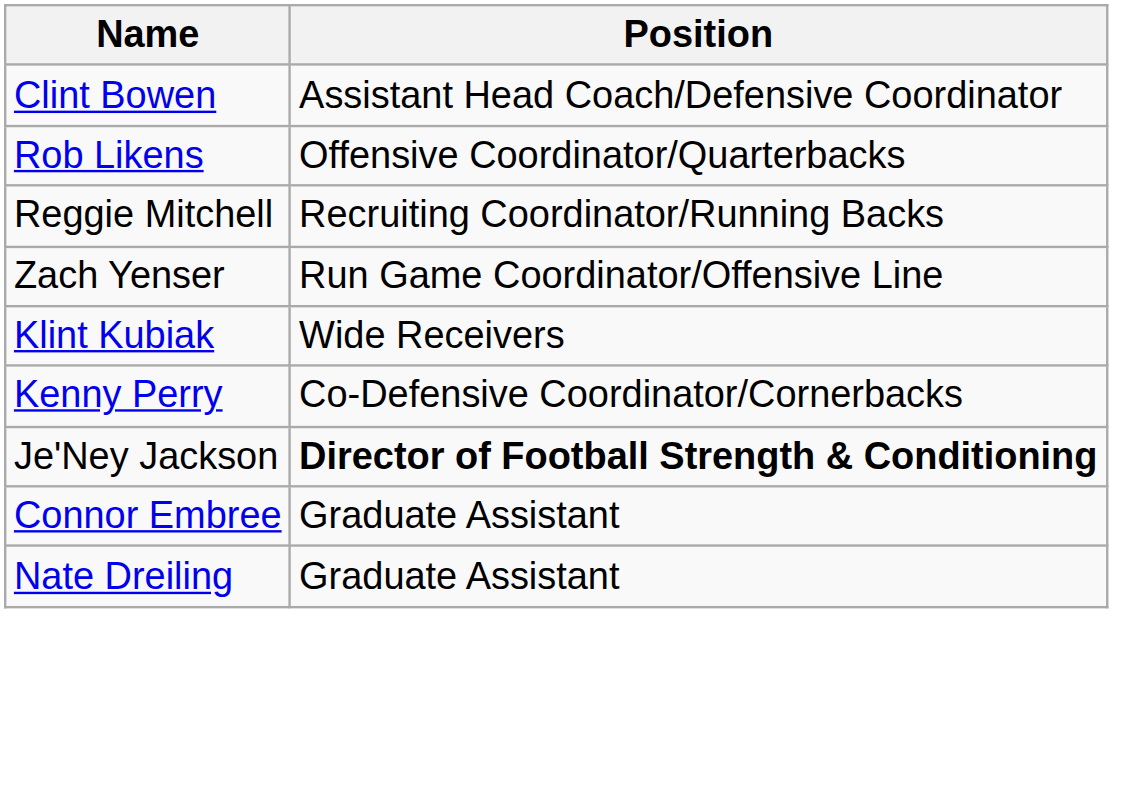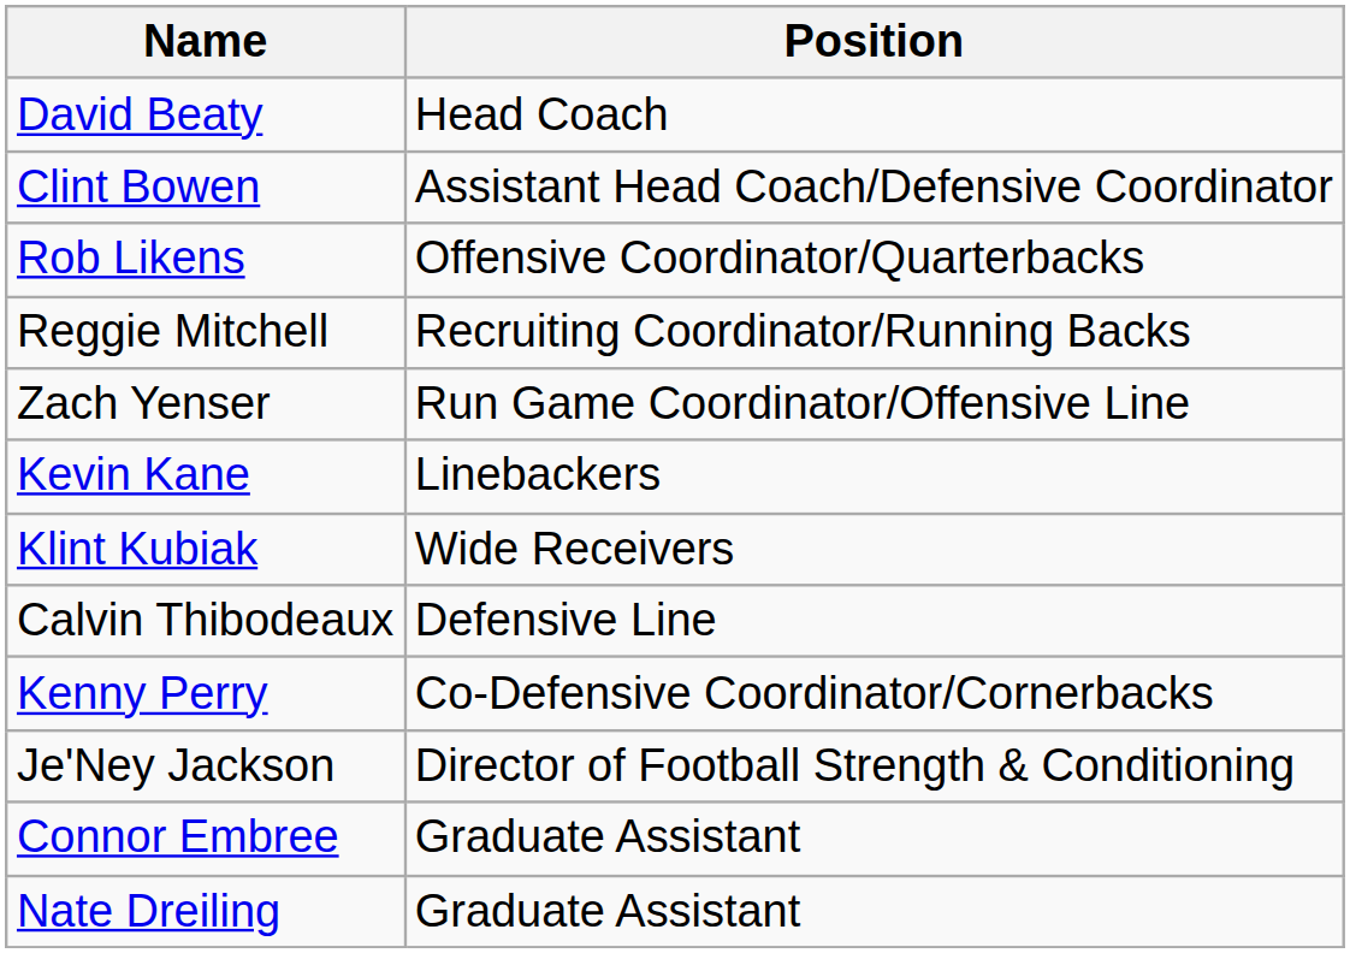+ row: David Beaty | Head Coach
+ row: Kevin Kane | Linebackers
+ row: Calvin Thibodeaux | Defensive Line
Je'Ney Jackson | Position: bold -> normal
